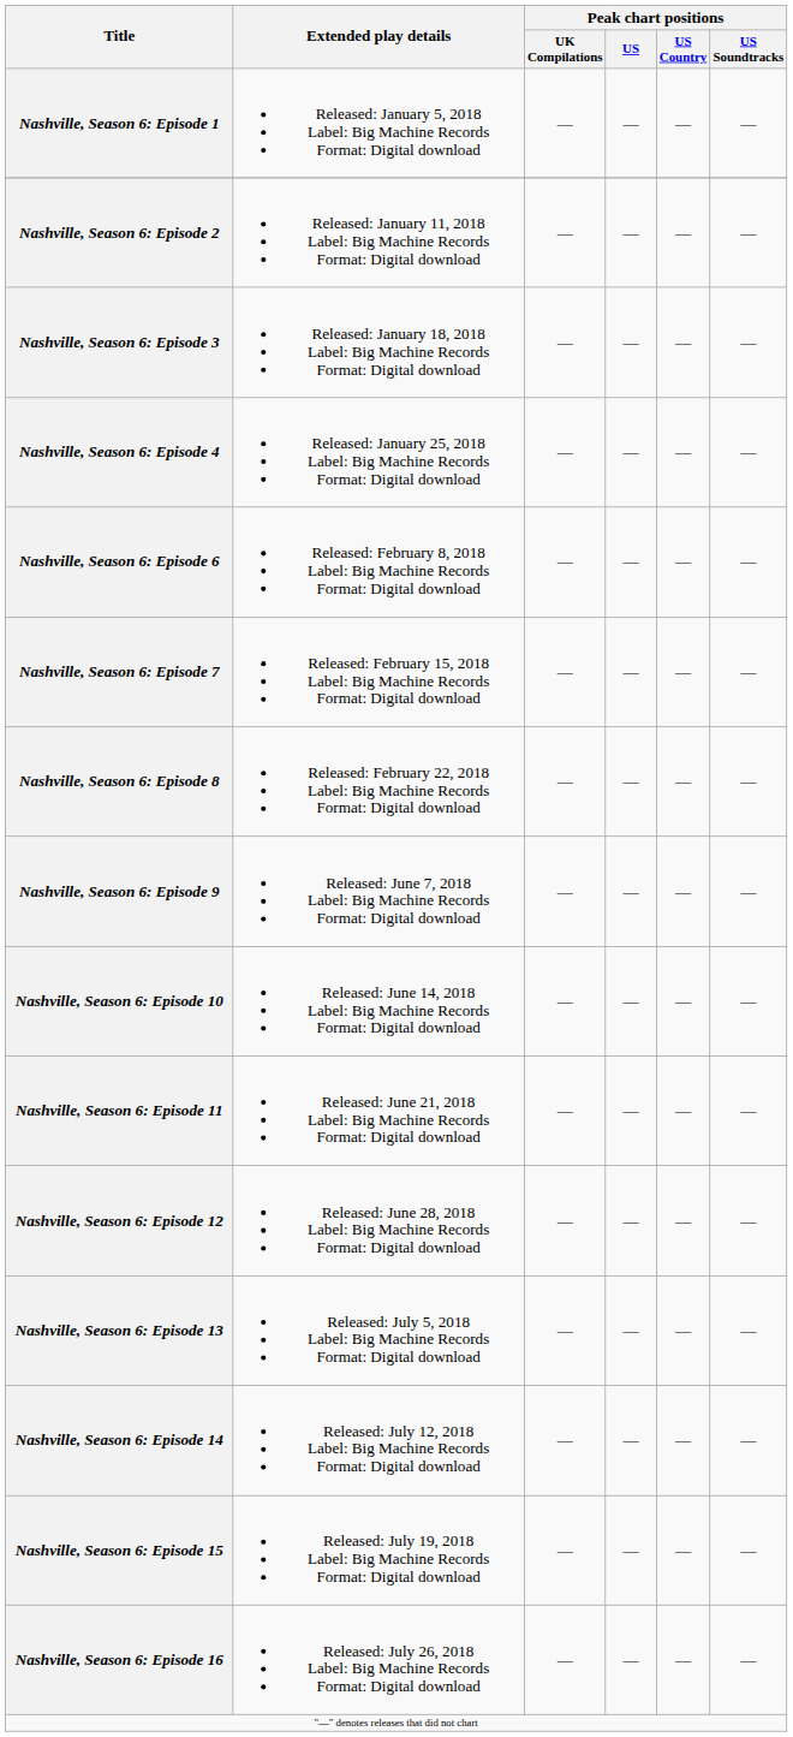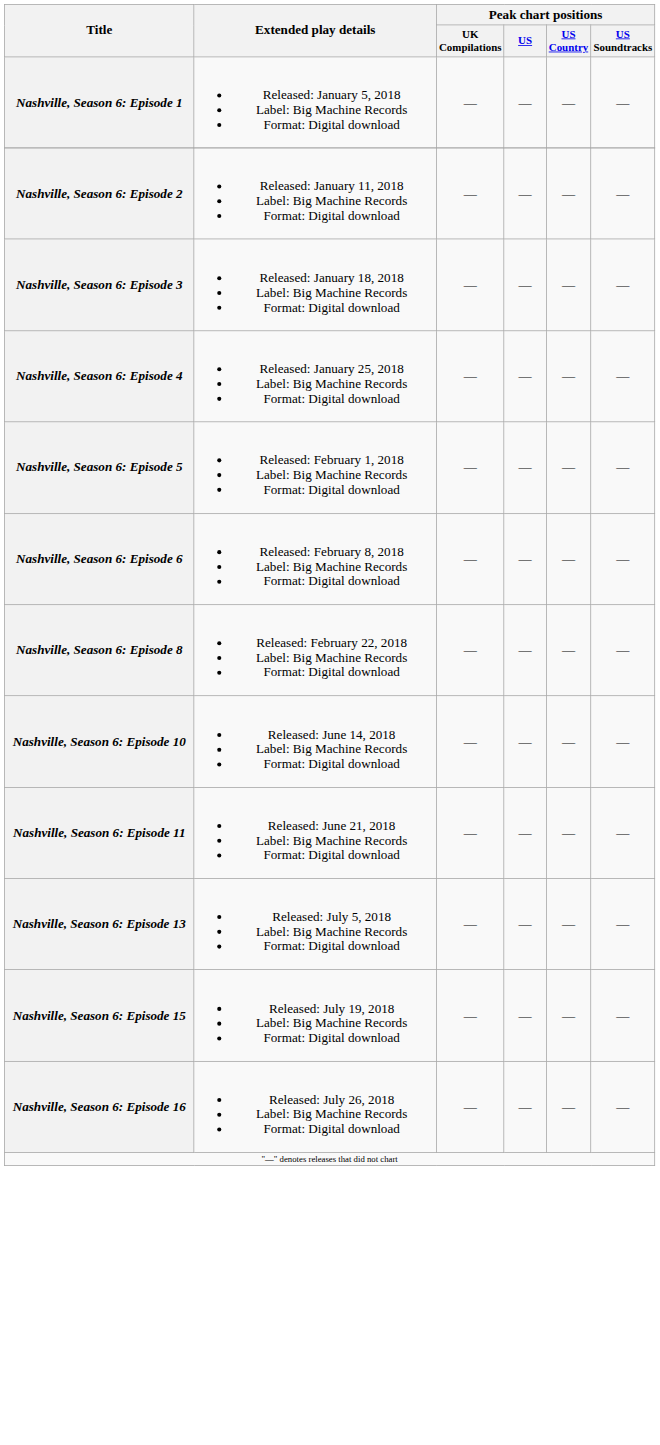+ row: Nashville, Season 6: Episode 5 | Released: February 1, 2018 Label: Big Machine Records Format: Digital download | — | — | — | —
- row: Nashville, Season 6: Episode 7 | Released: February 15, 2018 Label: Big Machine Records Format: Digital download | — | — | — | —
- row: Nashville, Season 6: Episode 9 | Released: June 7, 2018 Label: Big Machine Records Format: Digital download | — | — | — | —
- row: Nashville, Season 6: Episode 12 | Released: June 28, 2018 Label: Big Machine Records Format: Digital download | — | — | — | —
- row: Nashville, Season 6: Episode 14 | Released: July 12, 2018 Label: Big Machine Records Format: Digital download | — | — | — | —
